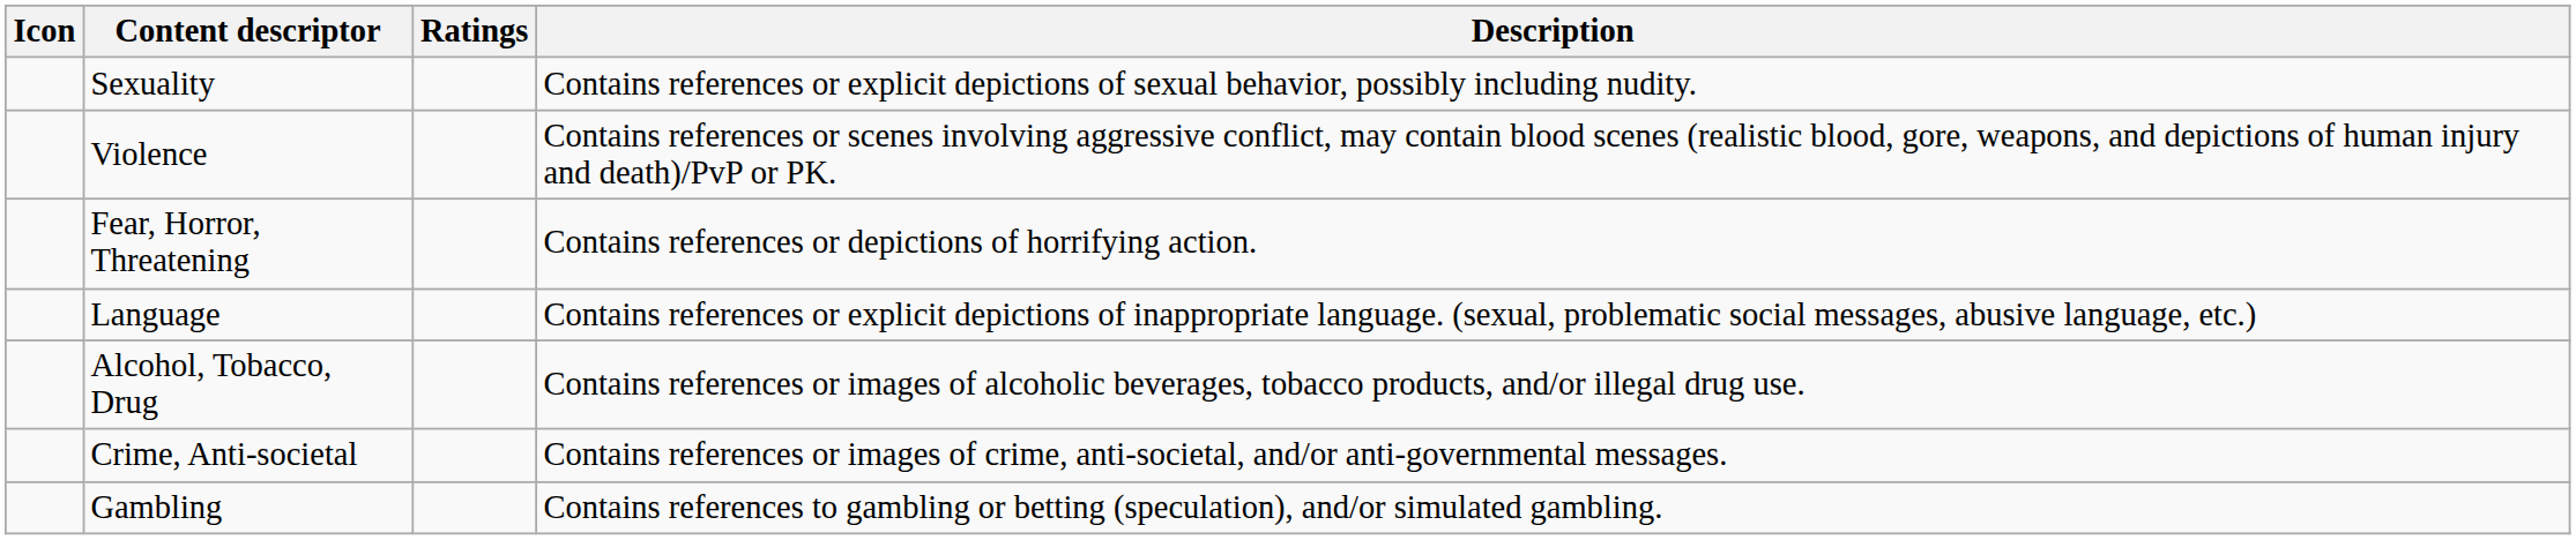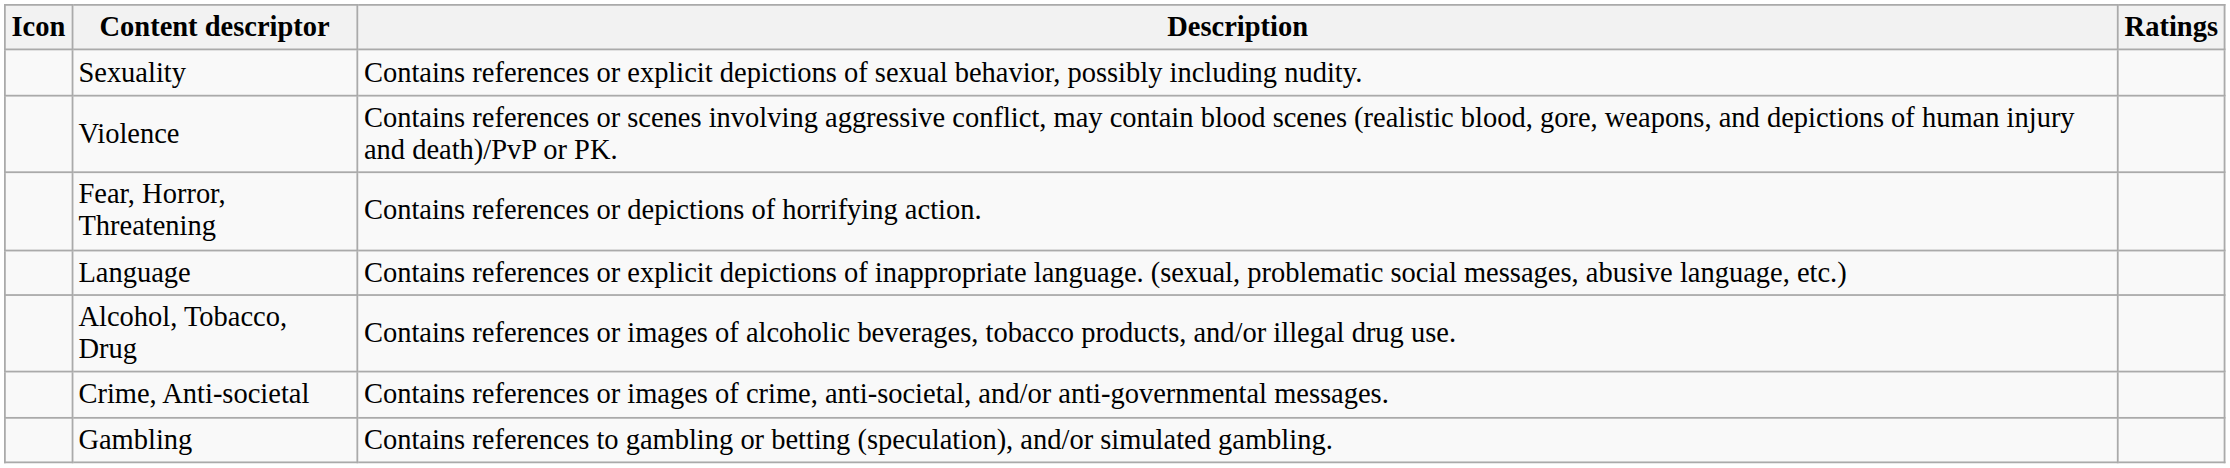columns swapped: Description <-> Ratings
